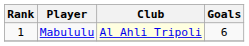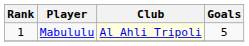Mabululu | Goals: 6 -> 5
